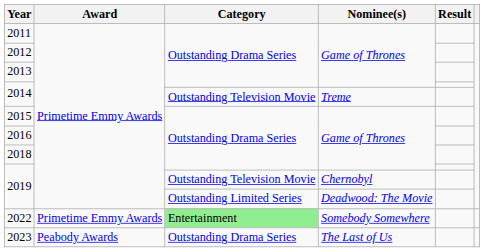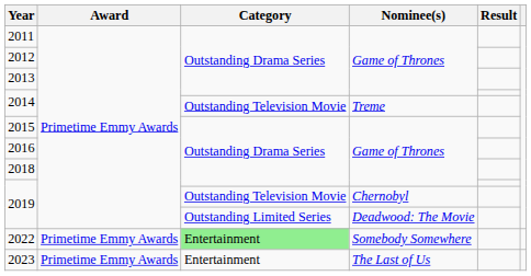2023 | Award: Peabody Awards -> Primetime Emmy Awards
2023 | Category: Outstanding Drama Series -> Entertainment
